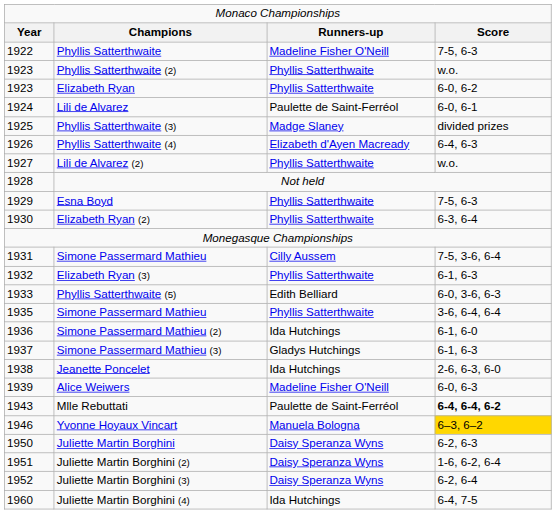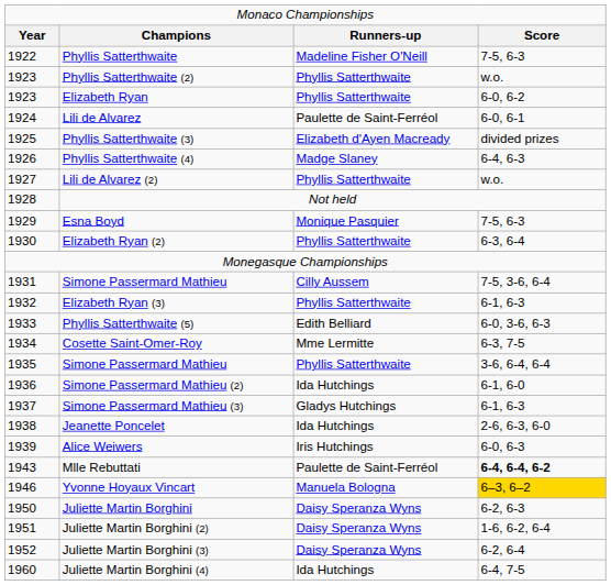Phyllis Satterthwaite (3) | column 3: Madge Slaney -> Elizabeth d'Ayen Macready
Phyllis Satterthwaite (4) | column 3: Elizabeth d'Ayen Macready -> Madge Slaney
Esna Boyd | column 3: Phyllis Satterthwaite -> Monique Pasquier
+ row: 1934 | Cosette Saint-Omer-Roy | Mme Lermitte | 6-3, 7-5
Alice Weiwers | column 3: Madeline Fisher O'Neill -> Iris Hutchings
